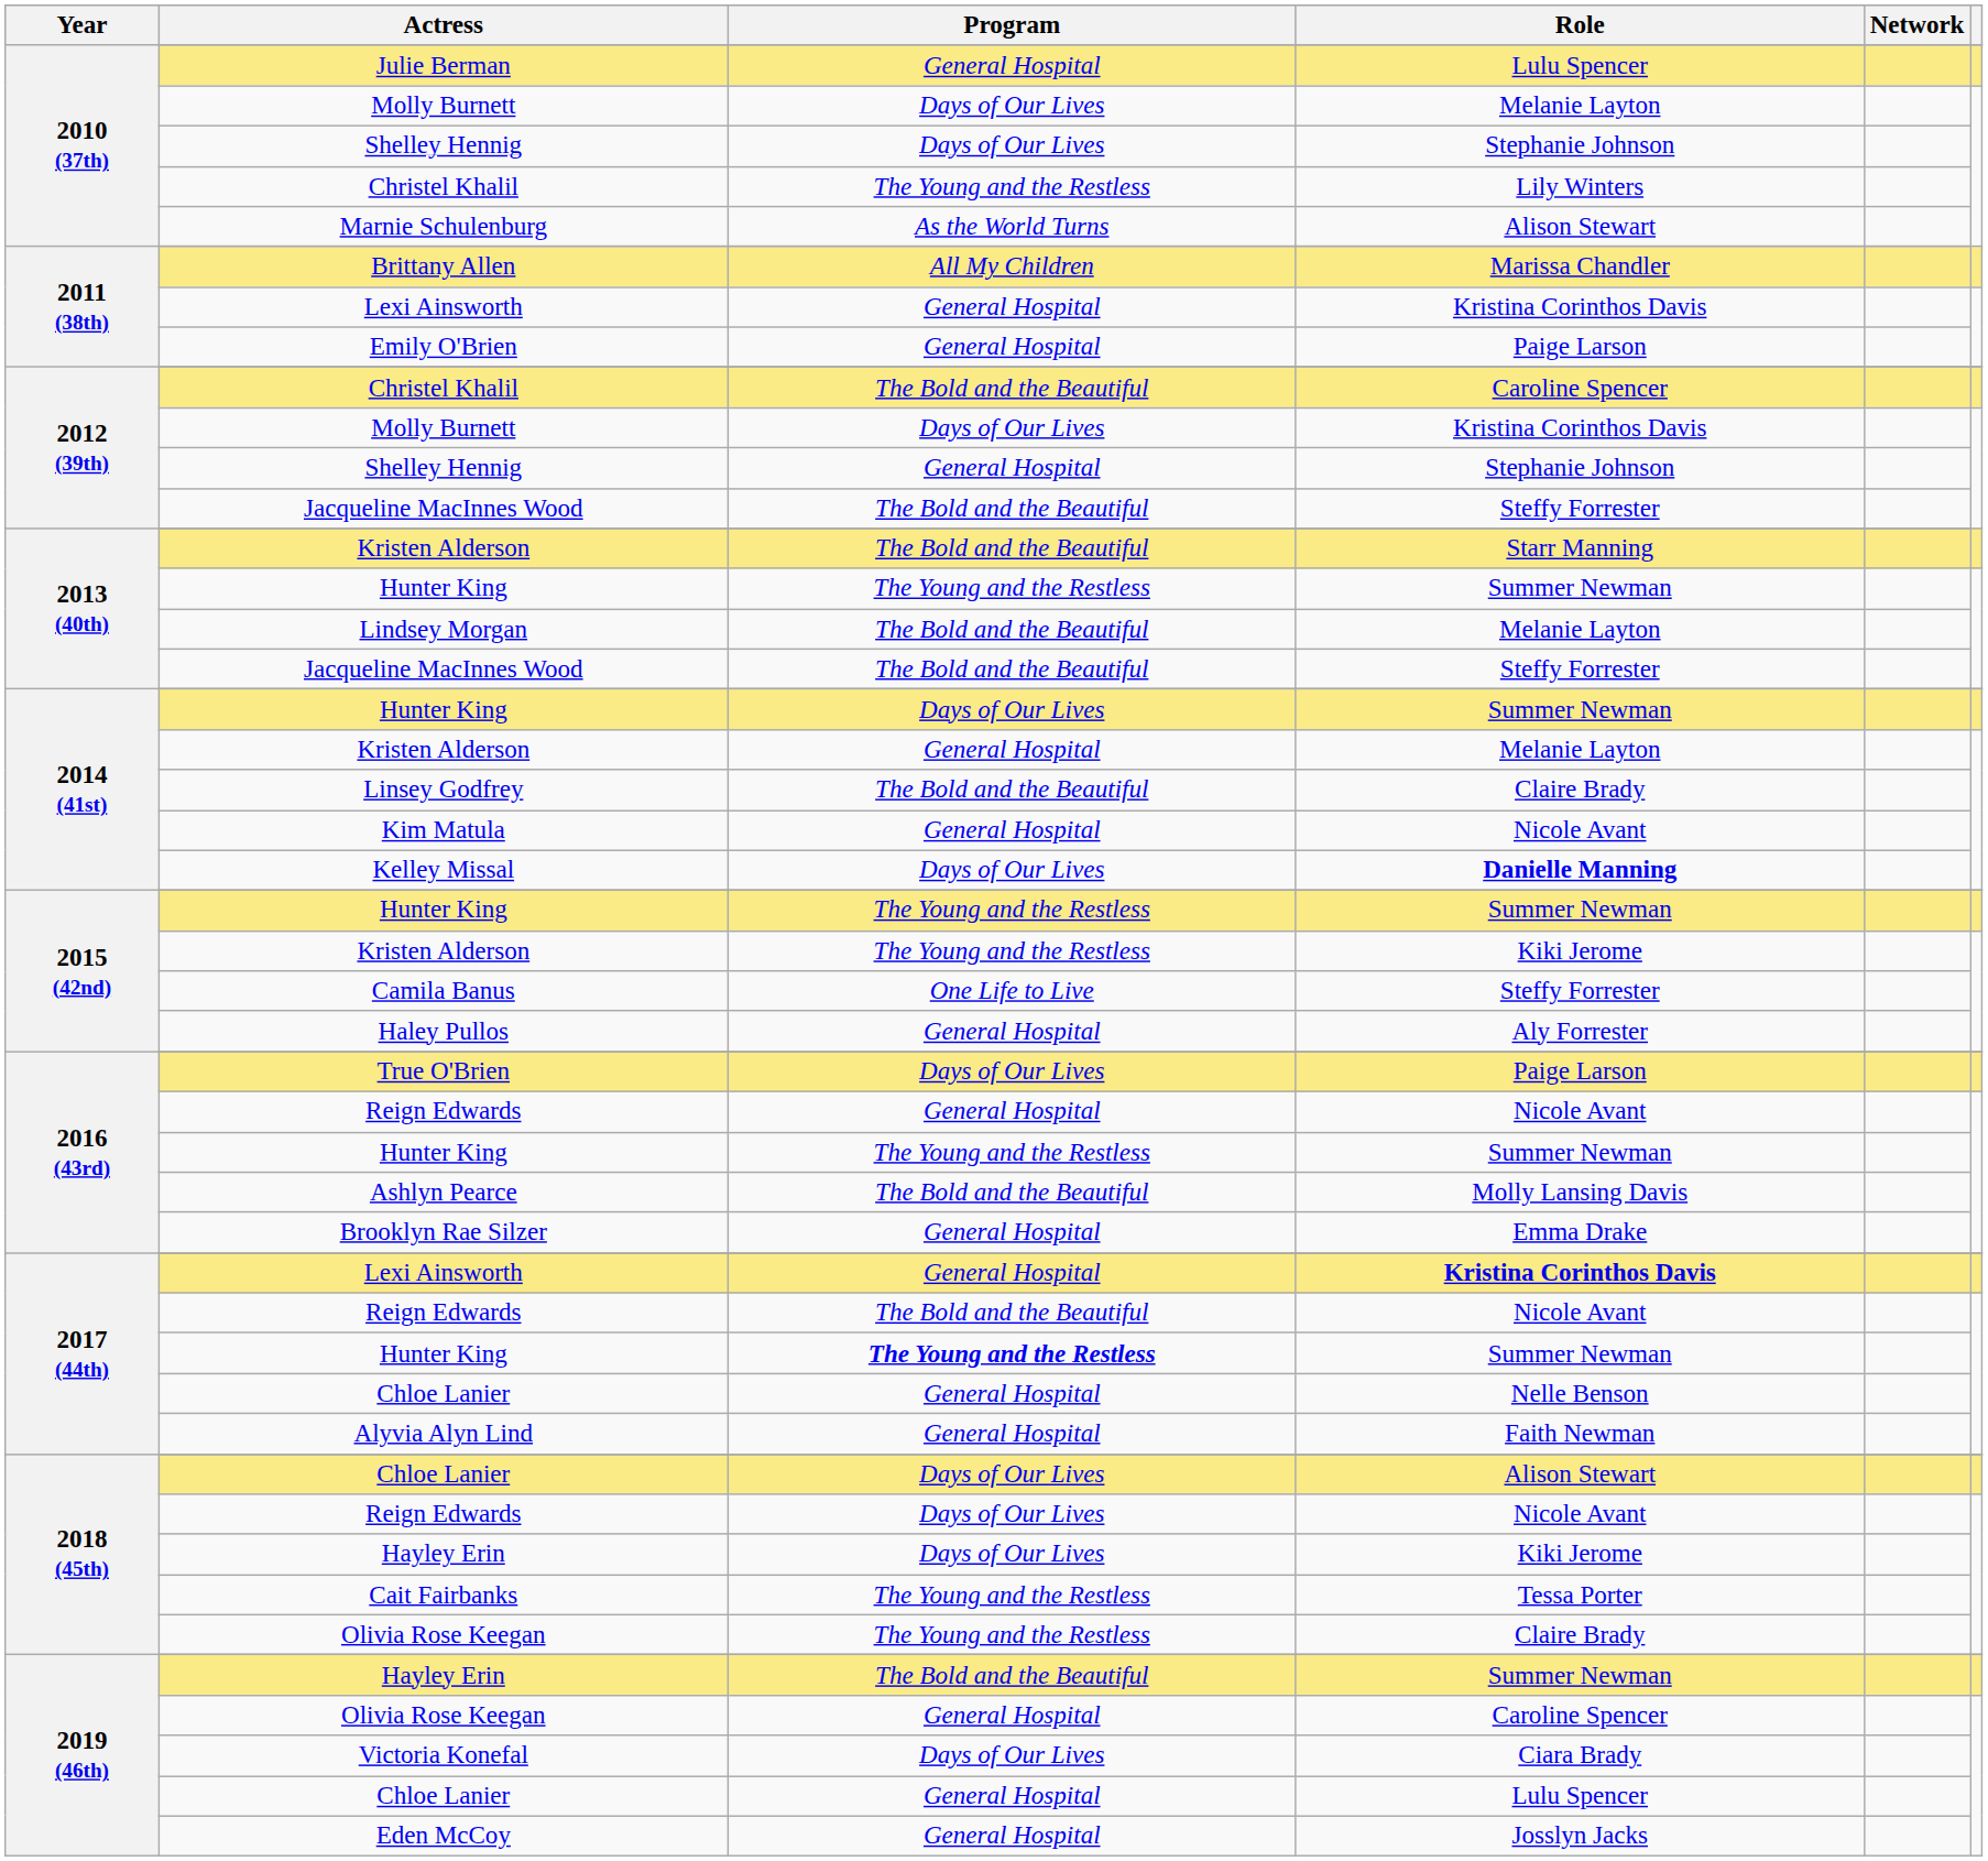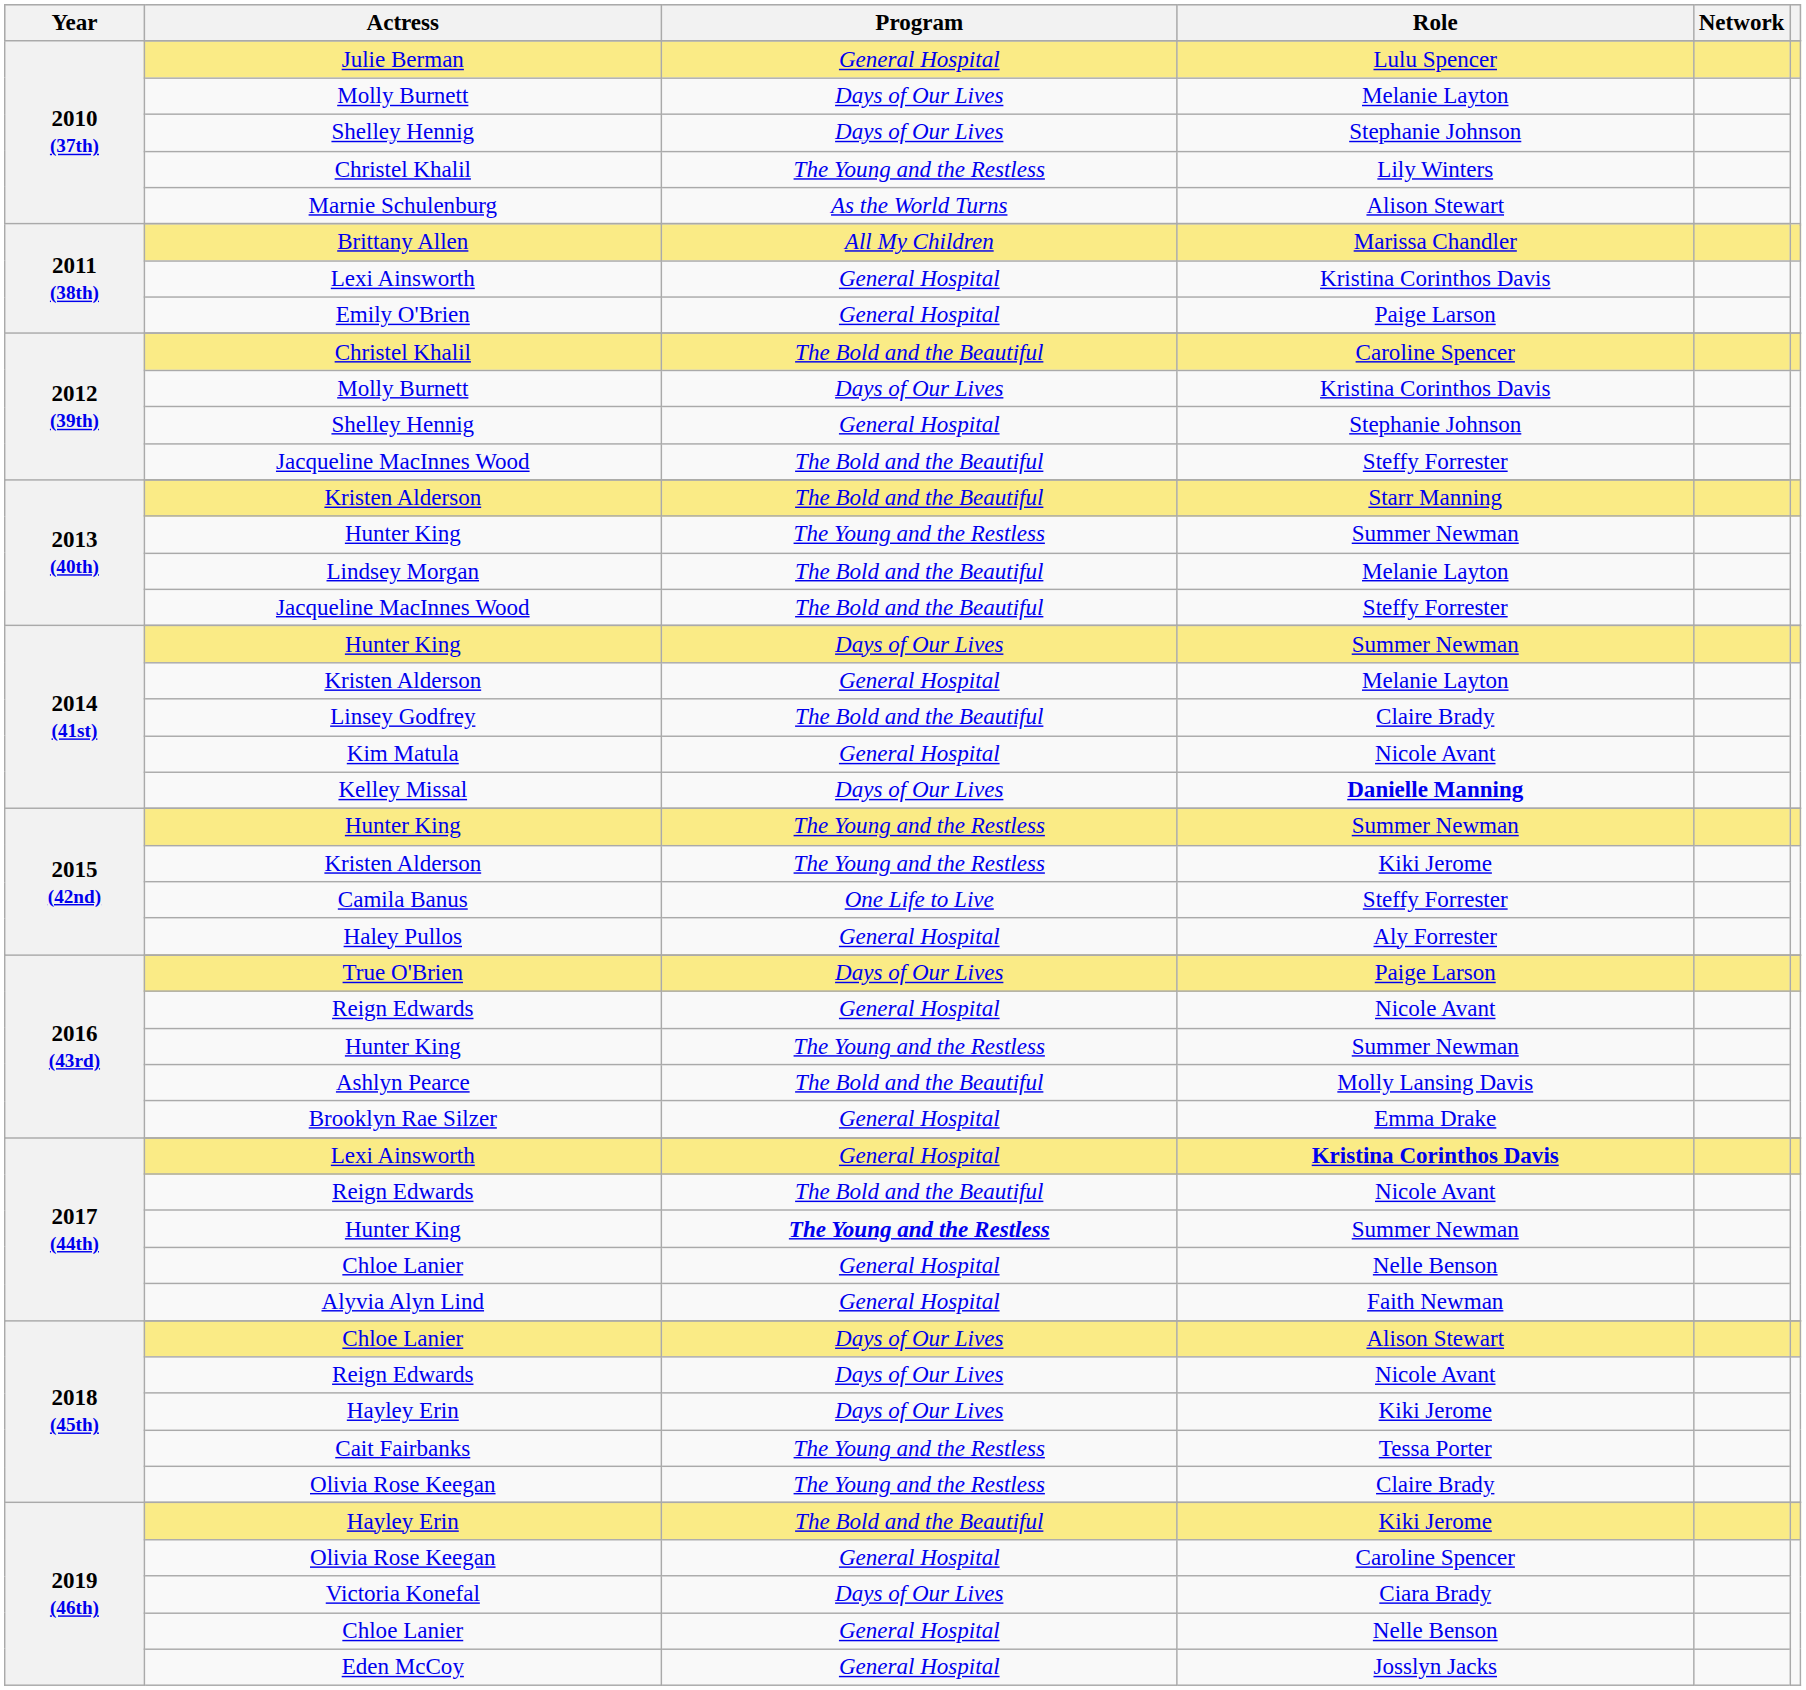2019 (46th) / Hayley Erin | Role: Summer Newman -> Kiki Jerome
2019 (46th) / Chloe Lanier | Role: Lulu Spencer -> Nelle Benson
